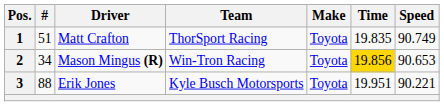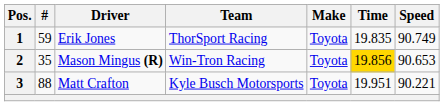1 | #: 51 -> 59
1 | Driver: Matt Crafton -> Erik Jones
2 | #: 34 -> 35
3 | Driver: Erik Jones -> Matt Crafton
